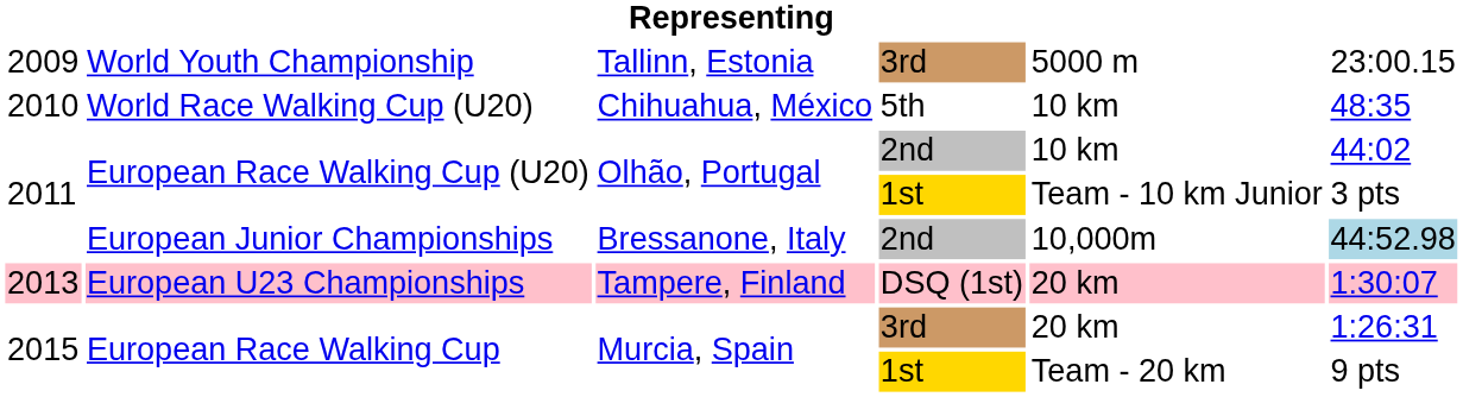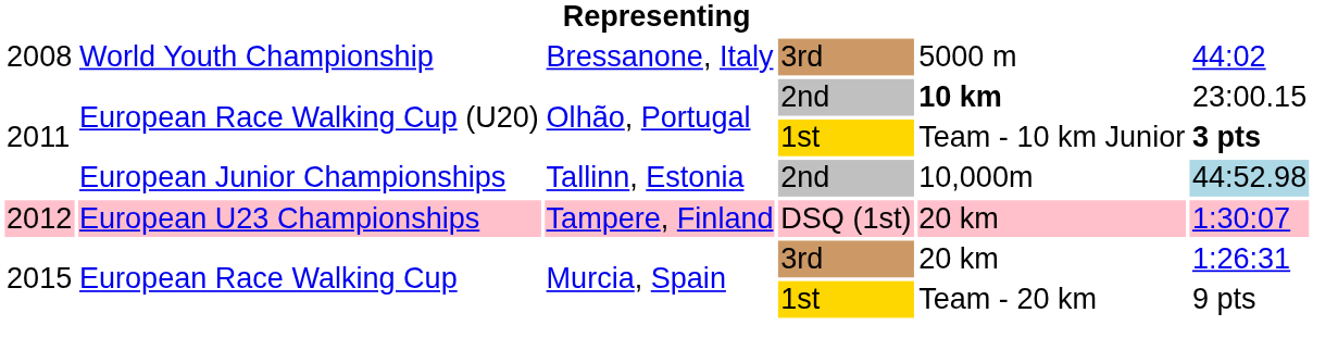World Youth Championship | column 1: 2009 -> 2008
World Youth Championship | column 3: Tallinn, Estonia -> Bressanone, Italy
World Youth Championship | column 6: 23:00.15 -> 44:02
- row: 2010 | World Race Walking Cup (U20) | Chihuahua, México | 5th | 10 km | 48:35
European Race Walking Cup (U20) / 2nd | column 5: normal -> bold
European Race Walking Cup (U20) / 2nd | column 6: 44:02 -> 23:00.15
European Race Walking Cup (U20) / 1st | column 6: normal -> bold
European Junior Championships | column 3: Bressanone, Italy -> Tallinn, Estonia
European U23 Championships | column 1: 2013 -> 2012
